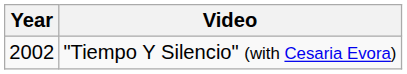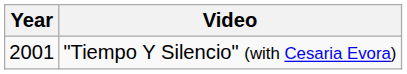"Tiempo Y Silencio" (with Cesaria Evora) | Year: 2002 -> 2001
